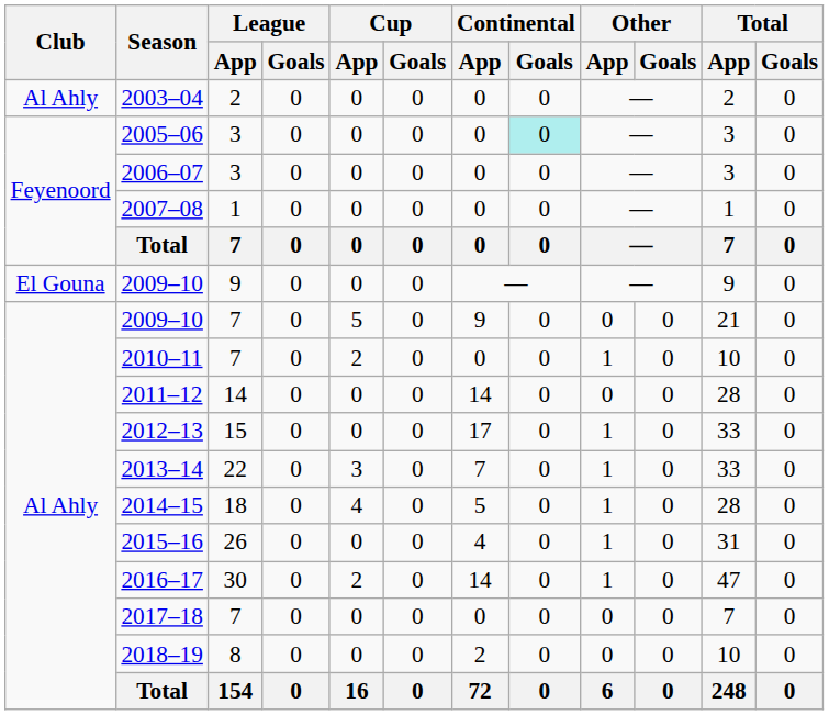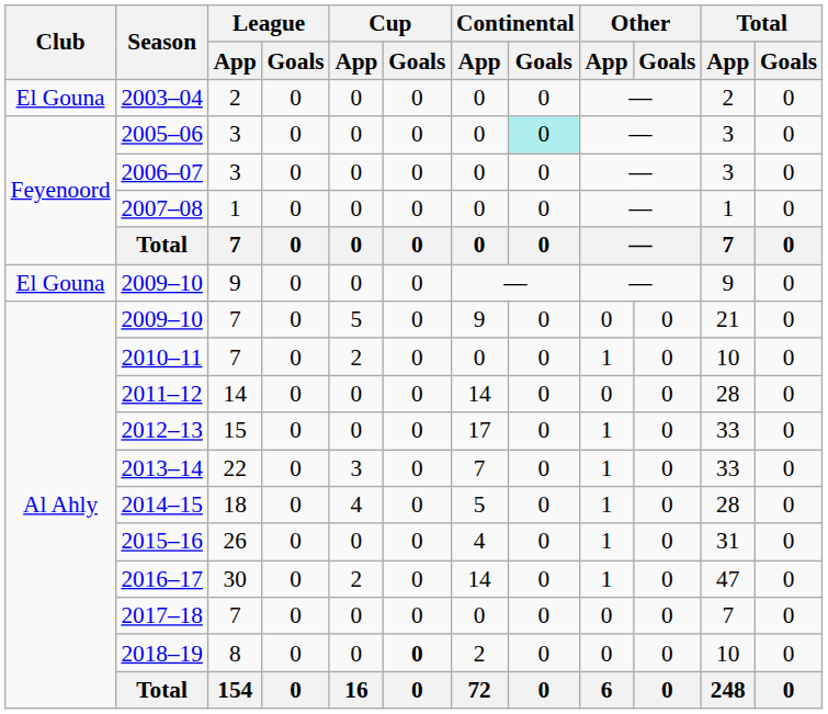2003–04 | Club: Al Ahly -> El Gouna
2018–19 | Cup / Goals: normal -> bold
